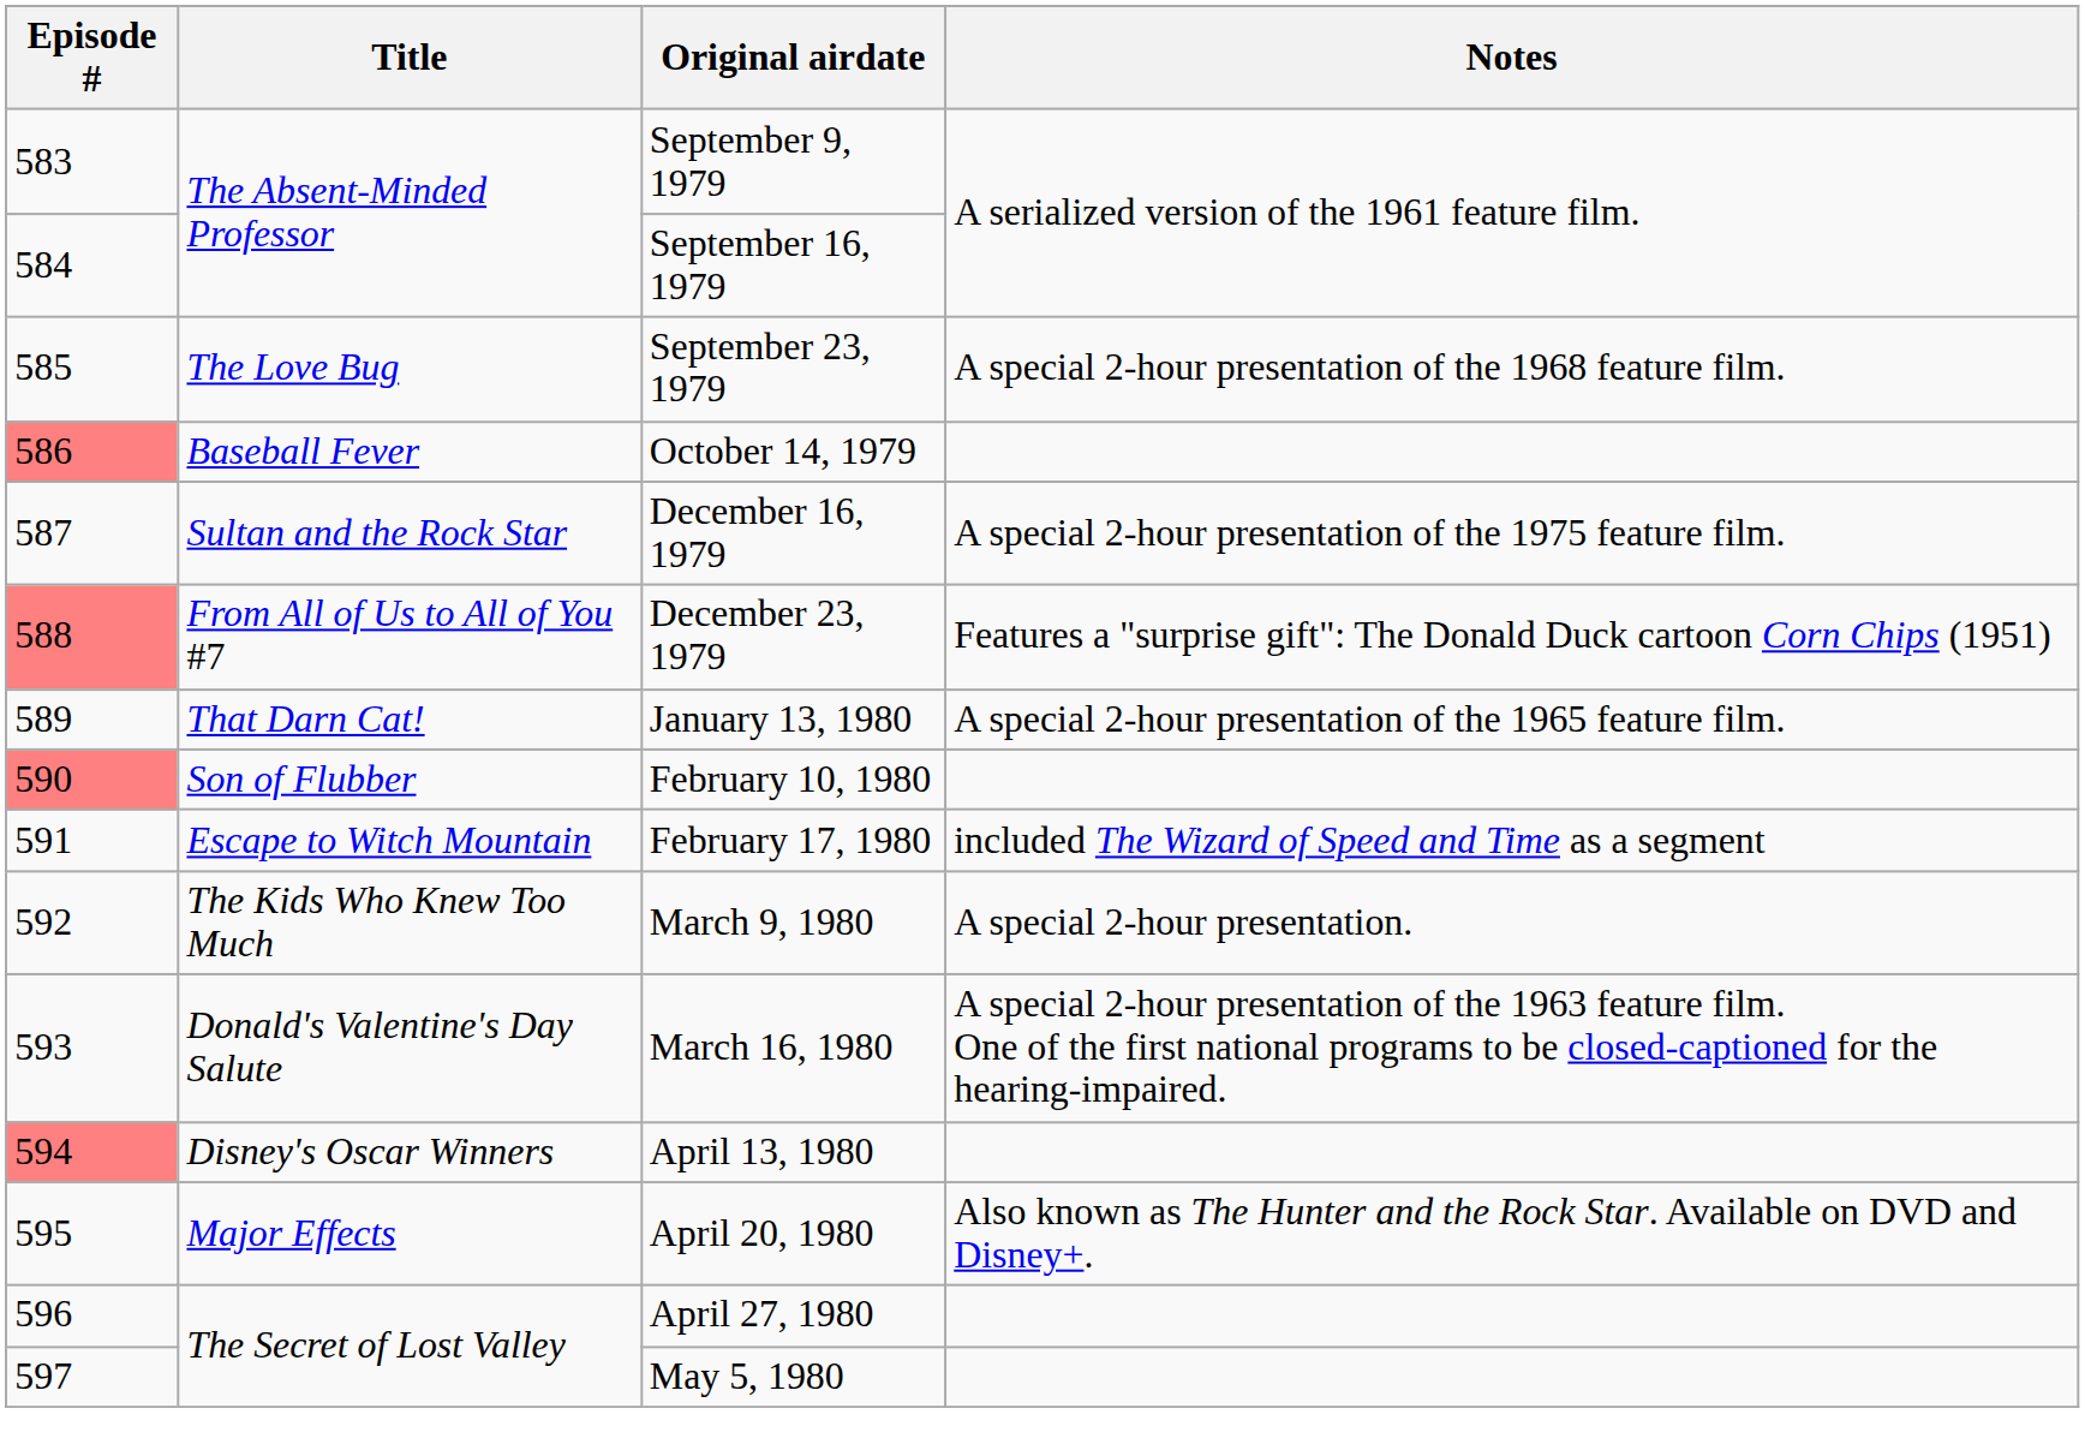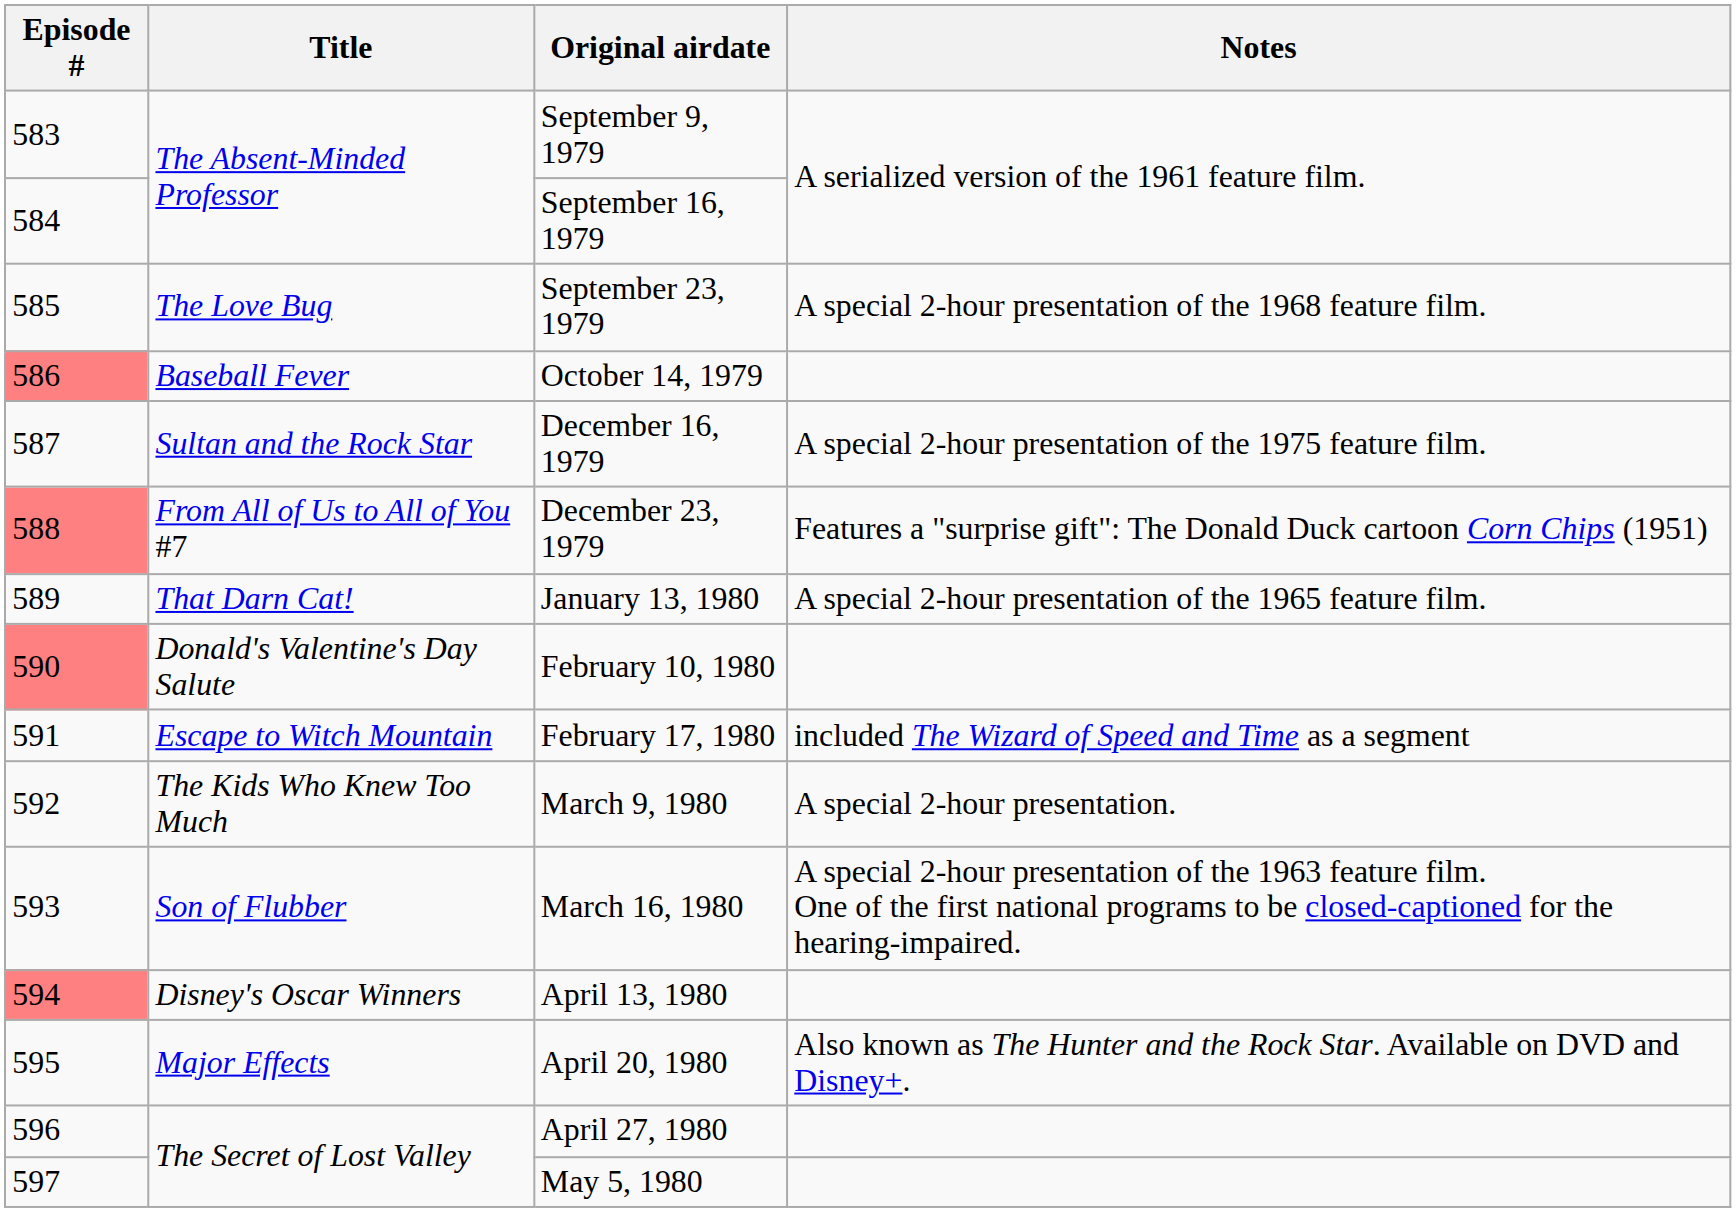February 10, 1980 | Title: Son of Flubber -> Donald's Valentine's Day Salute
March 16, 1980 | Title: Donald's Valentine's Day Salute -> Son of Flubber
